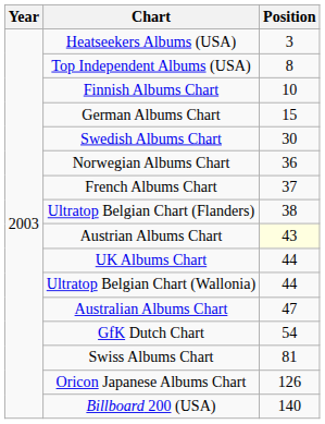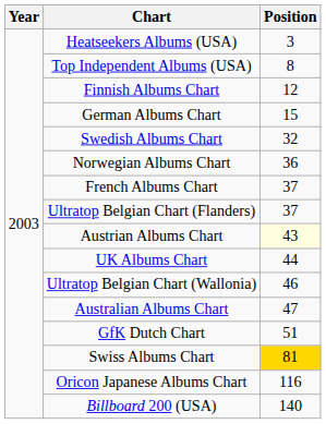Finnish Albums Chart | Position: 10 -> 12
Swedish Albums Chart | Position: 30 -> 32
Ultratop Belgian Chart (Flanders) | Position: 38 -> 37
Ultratop Belgian Chart (Wallonia) | Position: 44 -> 46
GfK Dutch Chart | Position: 54 -> 51
Swiss Albums Chart | Position: no background -> gold background
Oricon Japanese Albums Chart | Position: 126 -> 116
